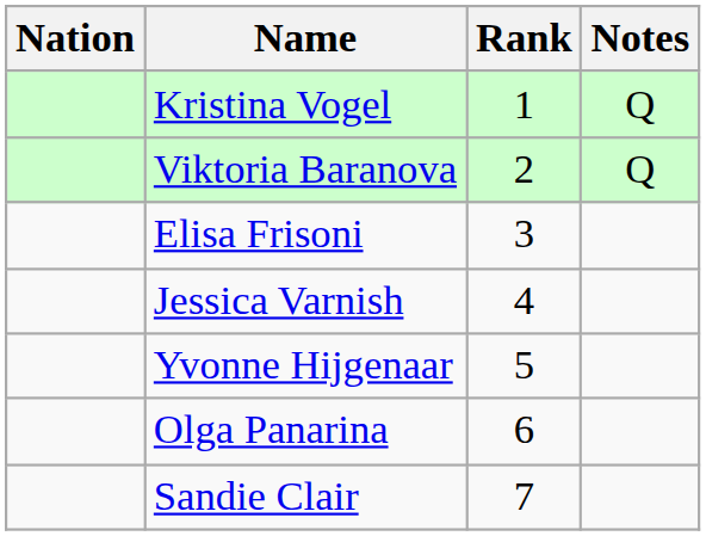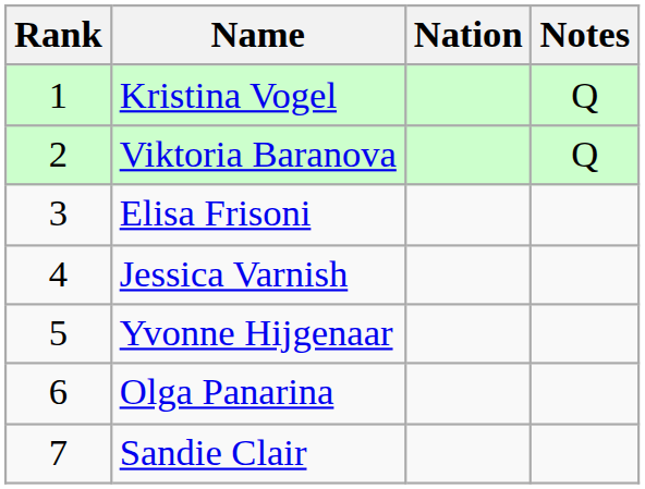columns swapped: Rank <-> Nation
